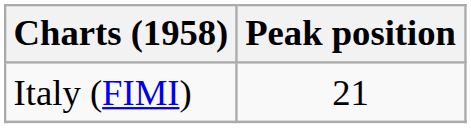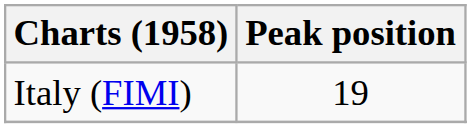Italy (FIMI) | Peak position: 21 -> 19
